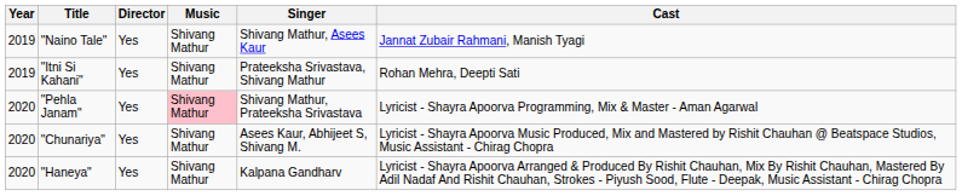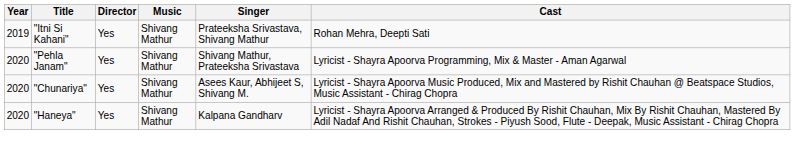- row: 2019 | "Naino Tale" | Yes | Shivang Mathur | Shivang Mathur, Asees Kaur | Jannat Zubair Rahmani, Manish Tyagi
"Pehla Janam" | Music: pink background -> no background
